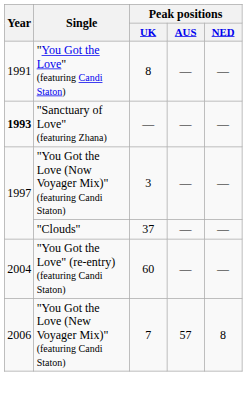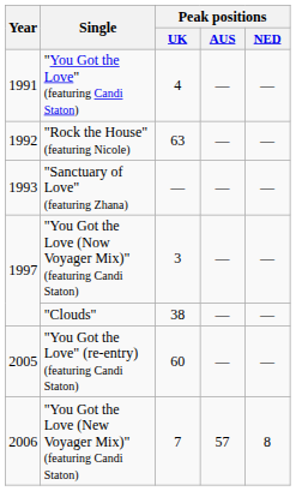"You Got the Love" (featuring Candi Staton) | Peak positions / UK: 8 -> 4
+ row: 1992 | "Rock the House" (featuring Nicole) | 63 | — | —
"Sanctuary of Love" (featuring Zhana) | Year: bold -> normal
"Clouds" | Peak positions / UK: 37 -> 38
"You Got the Love" (re-entry) (featuring Candi Staton) | Year: 2004 -> 2005
